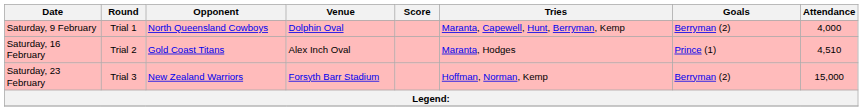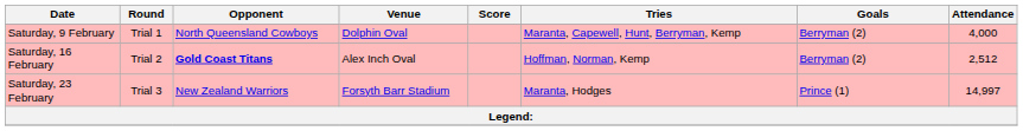Saturday, 16 February | Opponent: normal -> bold
Saturday, 16 February | Tries: Maranta, Hodges -> Hoffman, Norman, Kemp
Saturday, 16 February | Goals: Prince (1) -> Berryman (2)
Saturday, 16 February | Attendance: 4,510 -> 2,512
Saturday, 23 February | Tries: Hoffman, Norman, Kemp -> Maranta, Hodges
Saturday, 23 February | Goals: Berryman (2) -> Prince (1)
Saturday, 23 February | Attendance: 15,000 -> 14,997
